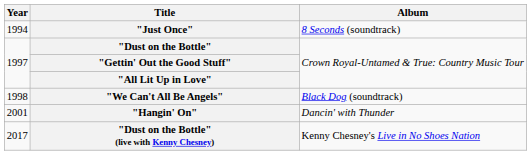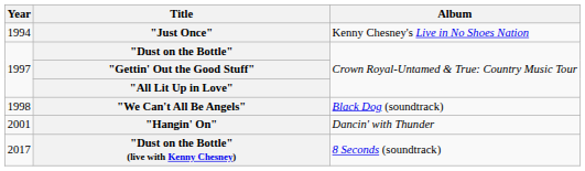"Just Once" | Album: 8 Seconds (soundtrack) -> Kenny Chesney's Live in No Shoes Nation
"Dust on the Bottle" (live with Kenny Chesney) | Album: Kenny Chesney's Live in No Shoes Nation -> 8 Seconds (soundtrack)
